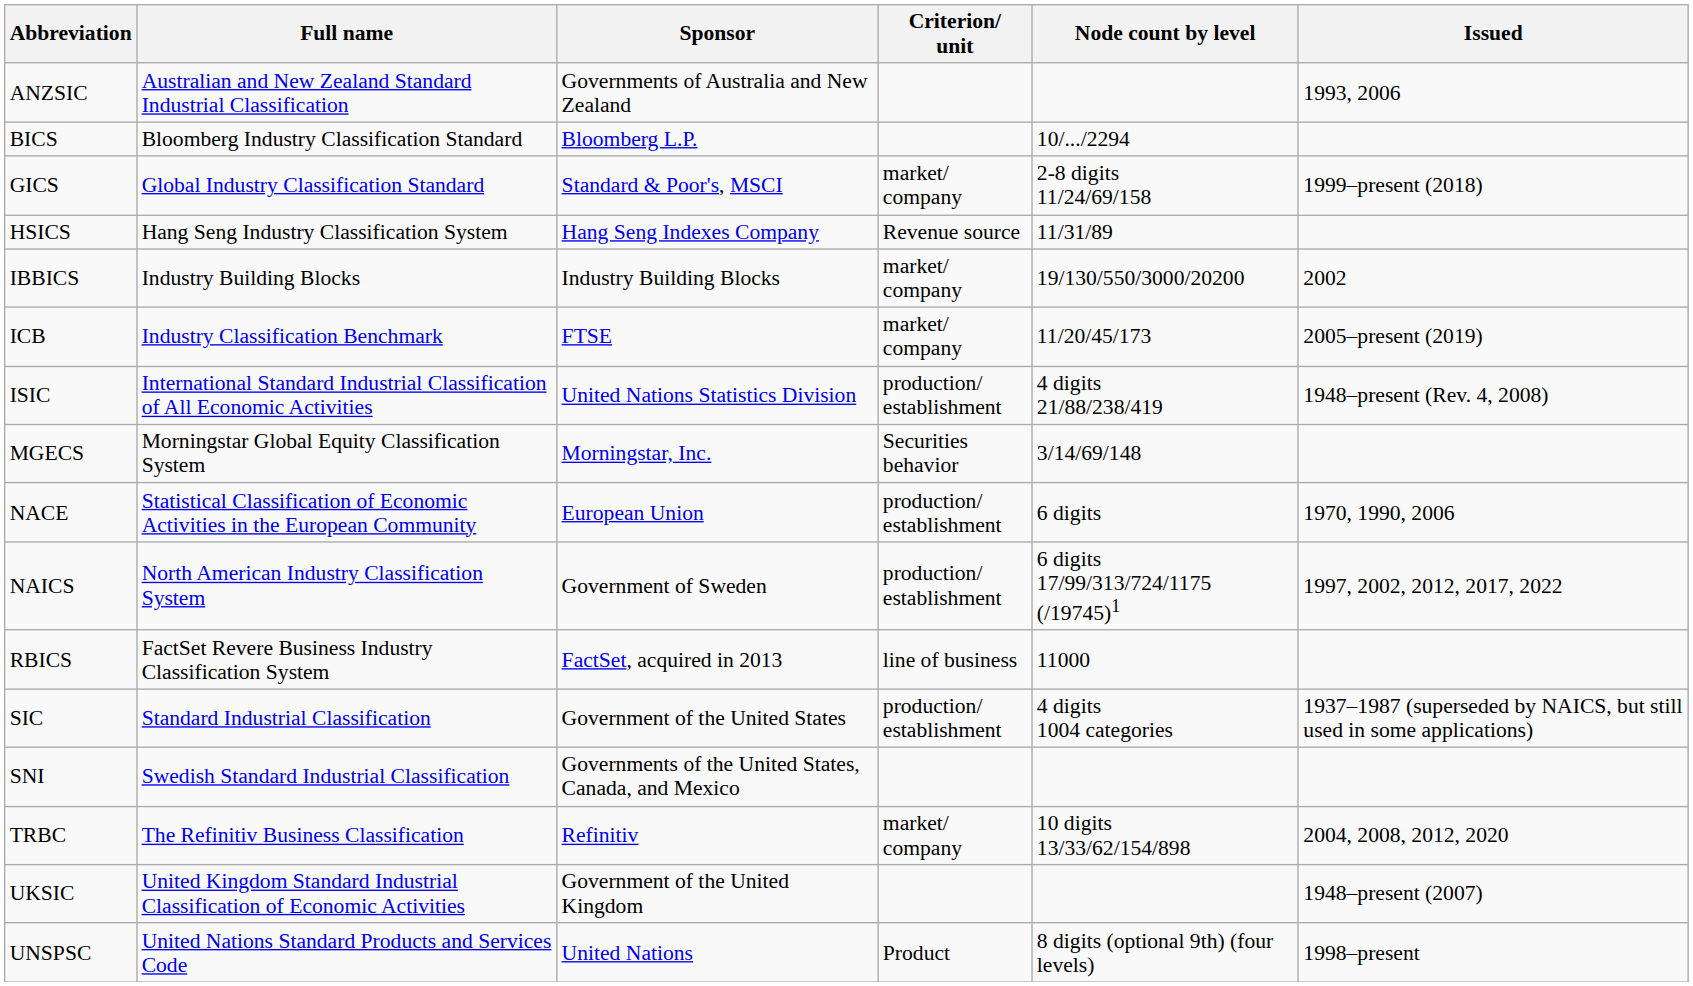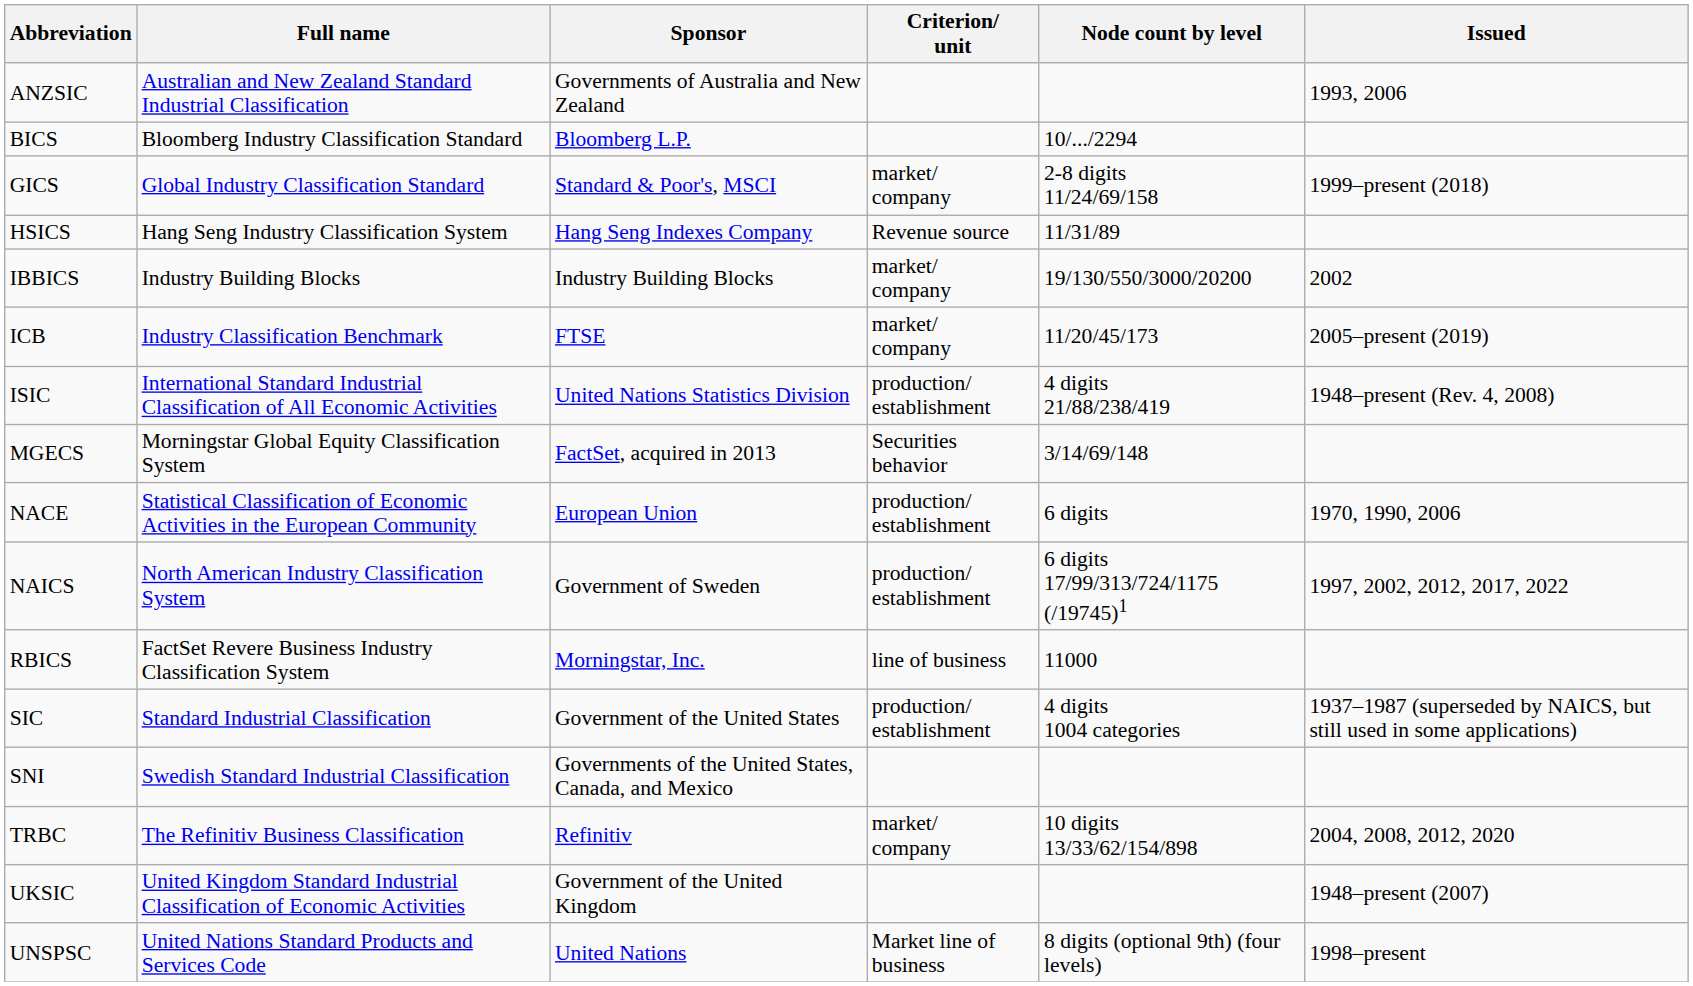MGECS | Sponsor: Morningstar, Inc. -> FactSet, acquired in 2013
RBICS | Sponsor: FactSet, acquired in 2013 -> Morningstar, Inc.
UNSPSC | Criterion/ unit: Product -> Market line of business
